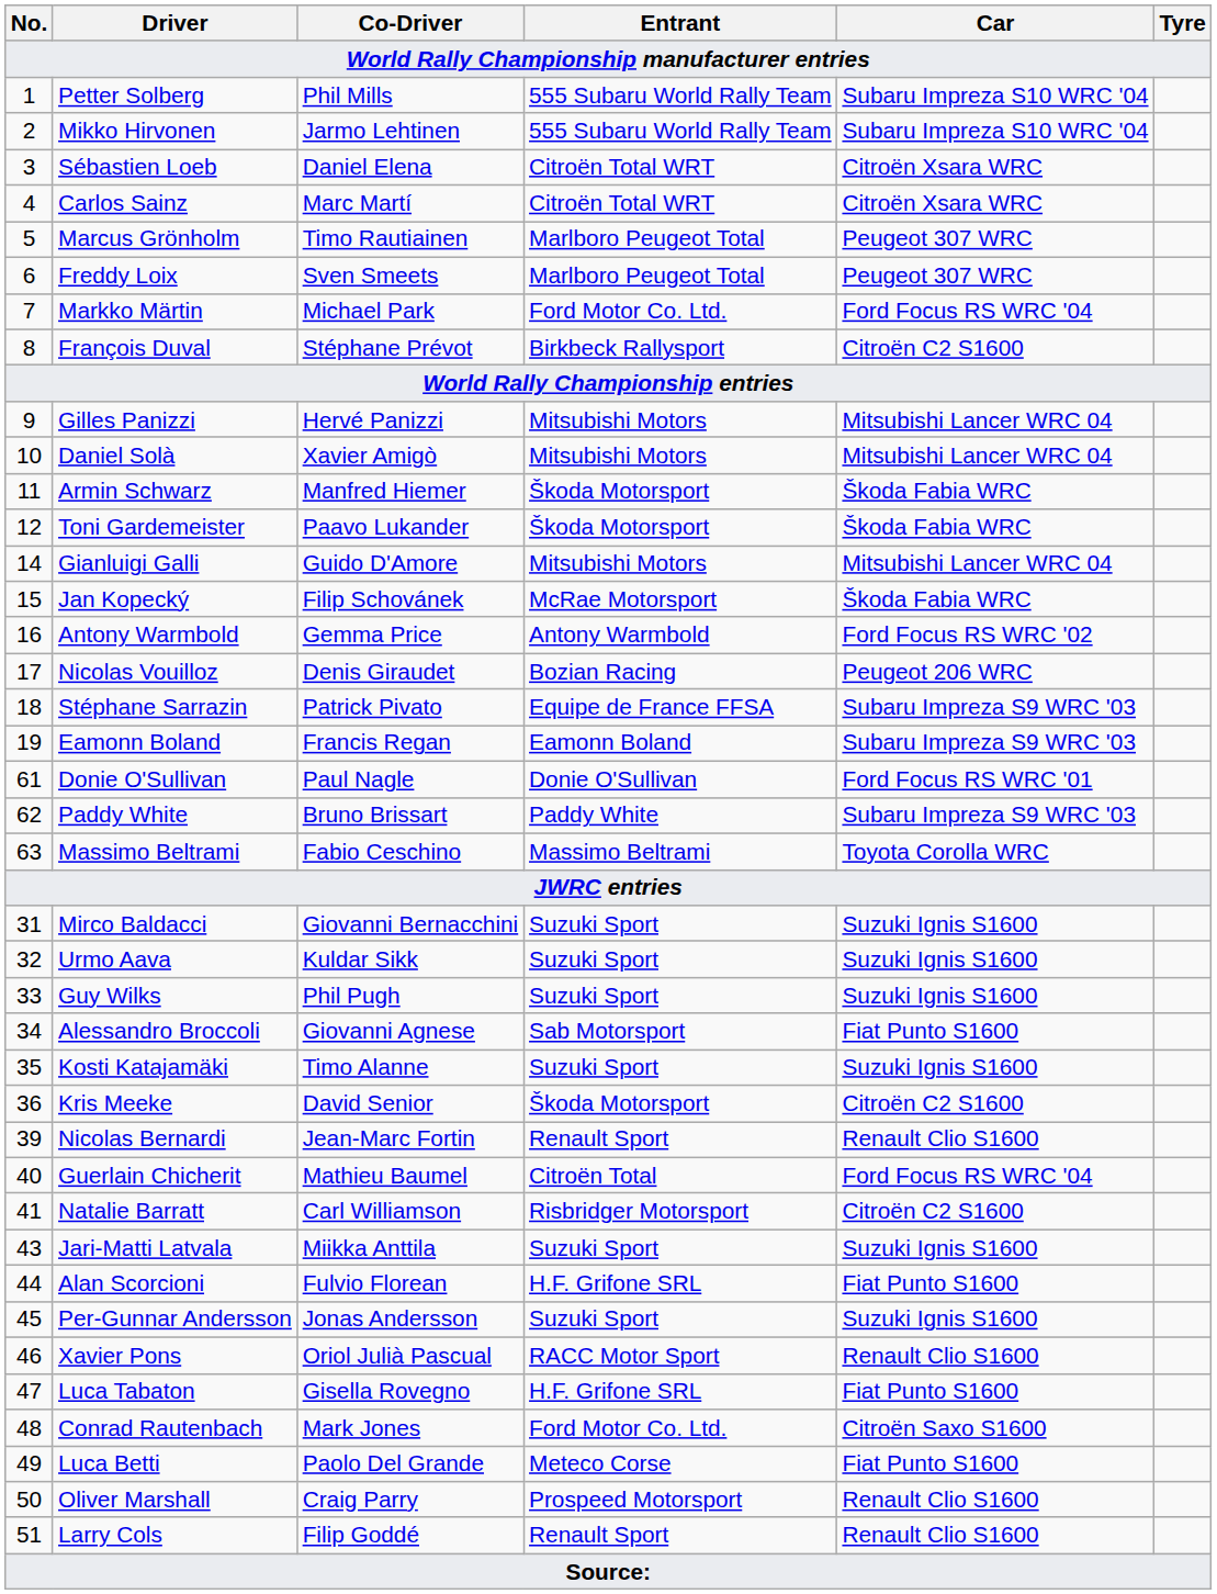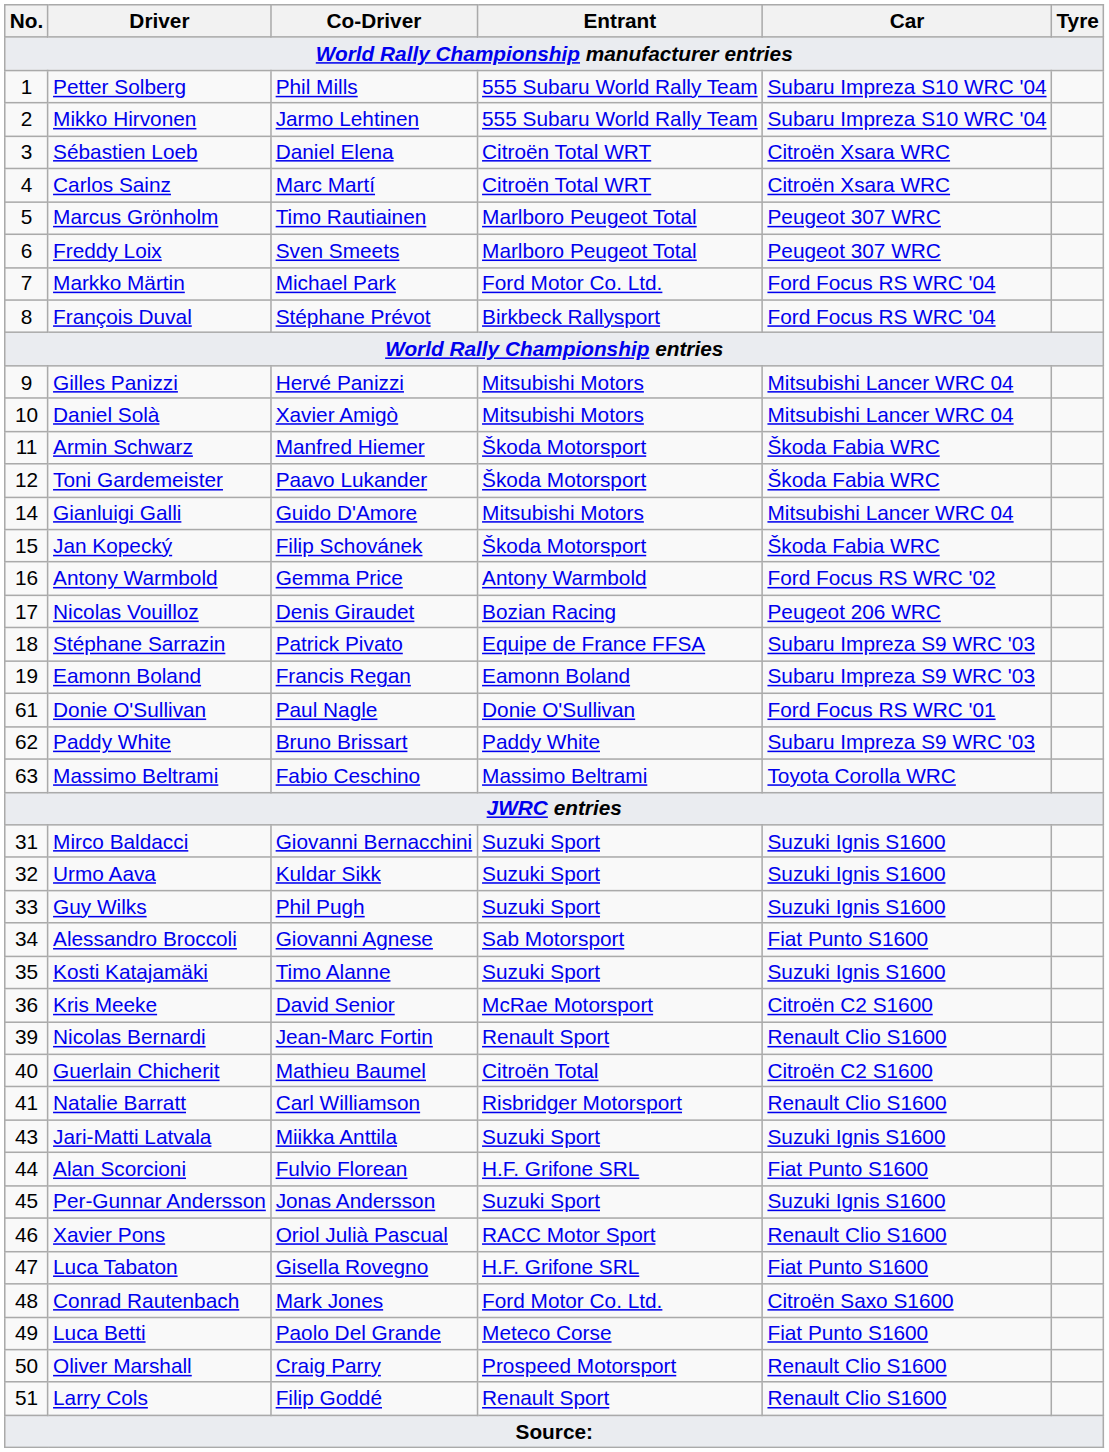François Duval | Car: Citroën C2 S1600 -> Ford Focus RS WRC '04
Jan Kopecký | Entrant: McRae Motorsport -> Škoda Motorsport
Kris Meeke | Entrant: Škoda Motorsport -> McRae Motorsport
Guerlain Chicherit | Car: Ford Focus RS WRC '04 -> Citroën C2 S1600
Natalie Barratt | Car: Citroën C2 S1600 -> Renault Clio S1600
